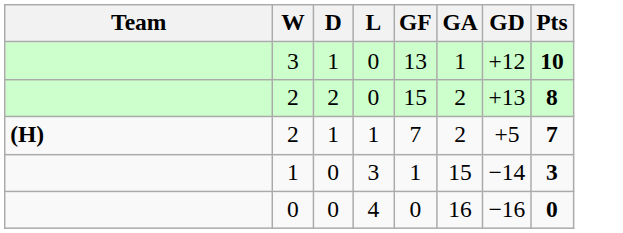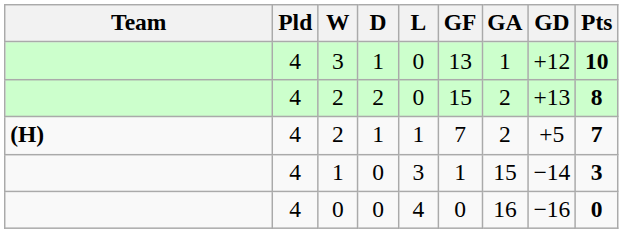+ column: Pld | 4 | 4 | 4 | 4 | 4
